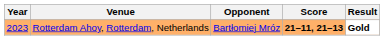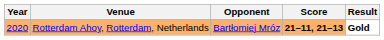Rotterdam Ahoy, Rotterdam, Netherlands | Year: 2023 -> 2020
